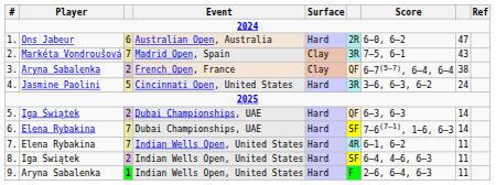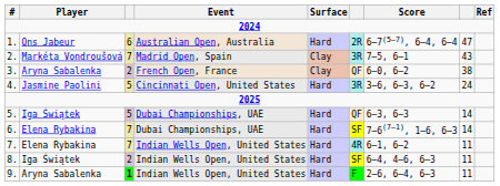1. | Score: 6–0, 6–2 -> 6–7(5–7), 6–4, 6–4
3. | Score: 6–7(5–7), 6–4, 6–4 -> 6–0, 6–2
5. | column 3: 2 -> 5
